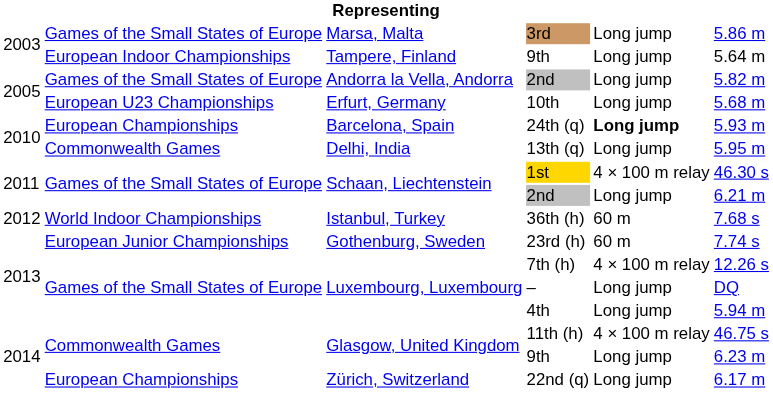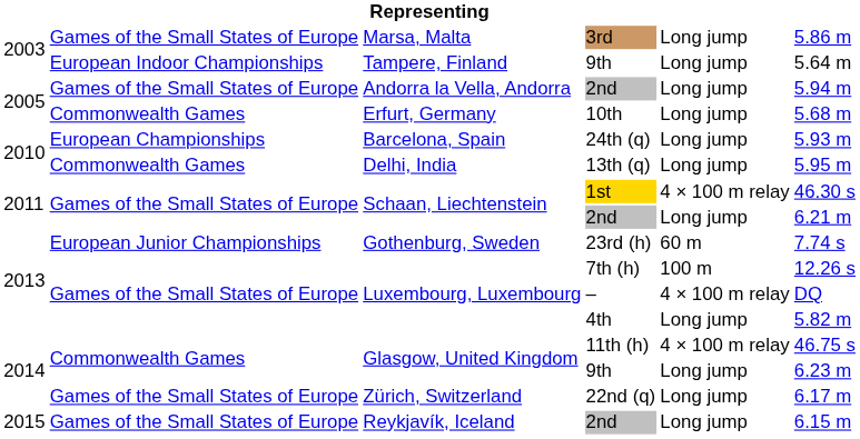Andorra la Vella, Andorra / 2nd | column 6: 5.82 m -> 5.94 m
10th | column 2: European U23 Championships -> Commonwealth Games
24th (q) | column 5: bold -> normal
- row: 2012 | World Indoor Championships | Istanbul, Turkey | 36th (h) | 60 m | 7.68 s
7th (h) | column 5: 4 × 100 m relay -> 100 m
– | column 5: Long jump -> 4 × 100 m relay
4th | column 6: 5.94 m -> 5.82 m
22nd (q) | column 2: European Championships -> Games of the Small States of Europe
+ row: 2015 | Games of the Small States of Europe | Reykjavík, Iceland | 2nd | Long jump | 6.15 m
